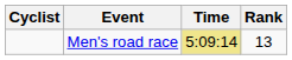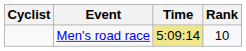Men's road race | Rank: 13 -> 10
